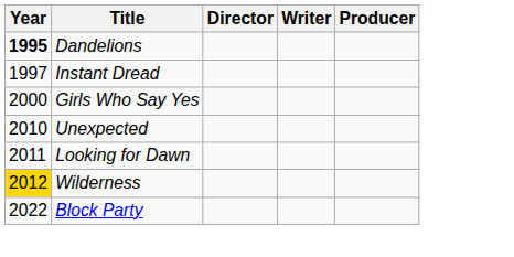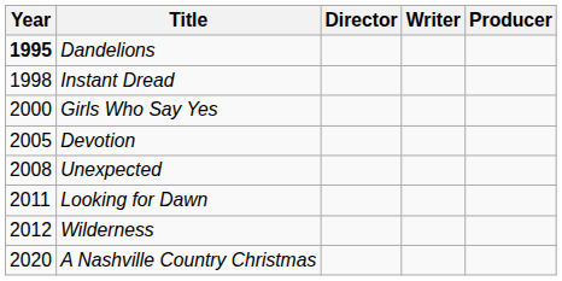Instant Dread | Year: 1997 -> 1998
+ row: 2005 | Devotion
Unexpected | Year: 2010 -> 2008
Wilderness | Year: gold background -> no background
+ row: 2020 | A Nashville Country Christmas
- row: 2022 | Block Party
